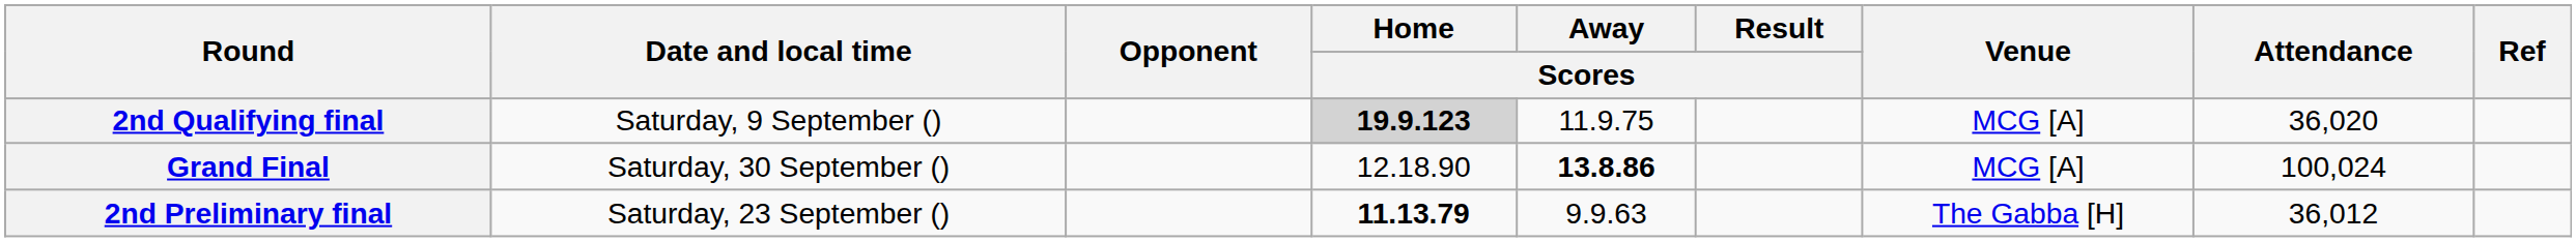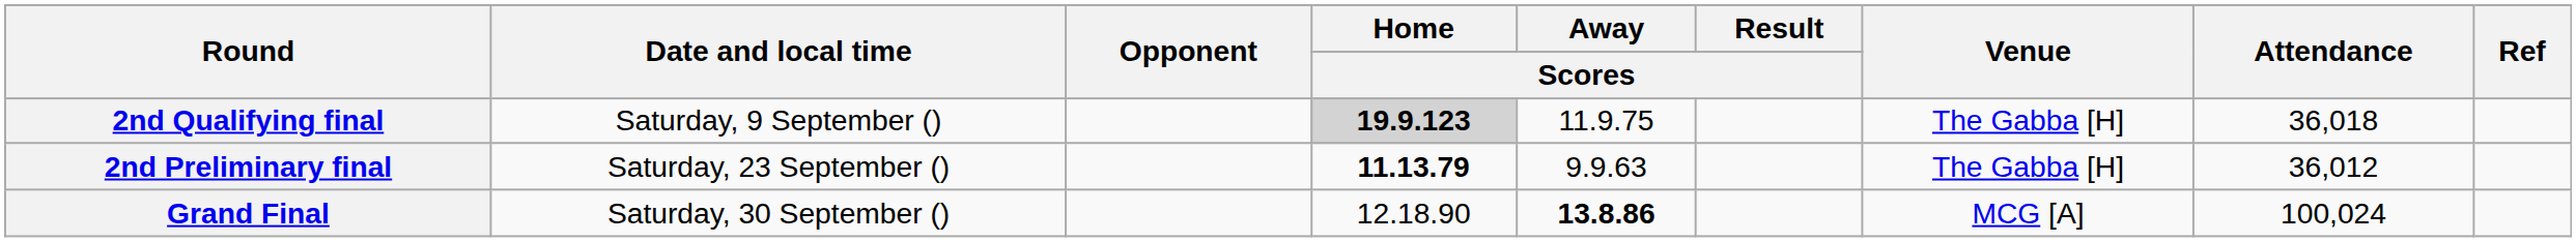2nd Qualifying final | Venue: MCG [A] -> The Gabba [H]
2nd Qualifying final | Attendance: 36,020 -> 36,018
rows swapped: 2nd Preliminary final <-> Grand Final
